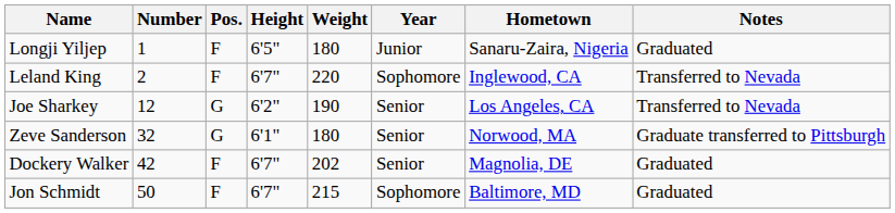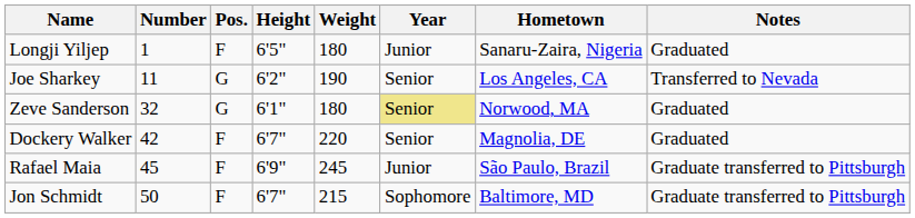- row: Leland King | 2 | F | 6'7" | 220 | Sophomore | Inglewood, CA | Transferred to Nevada
Joe Sharkey | Number: 12 -> 11
Zeve Sanderson | Year: no background -> khaki background
Zeve Sanderson | Notes: Graduate transferred to Pittsburgh -> Graduated
Dockery Walker | Weight: 202 -> 220
+ row: Rafael Maia | 45 | F | 6'9" | 245 | Junior | São Paulo, Brazil | Graduate transferred to Pittsburgh
Jon Schmidt | Notes: Graduated -> Graduate transferred to Pittsburgh
